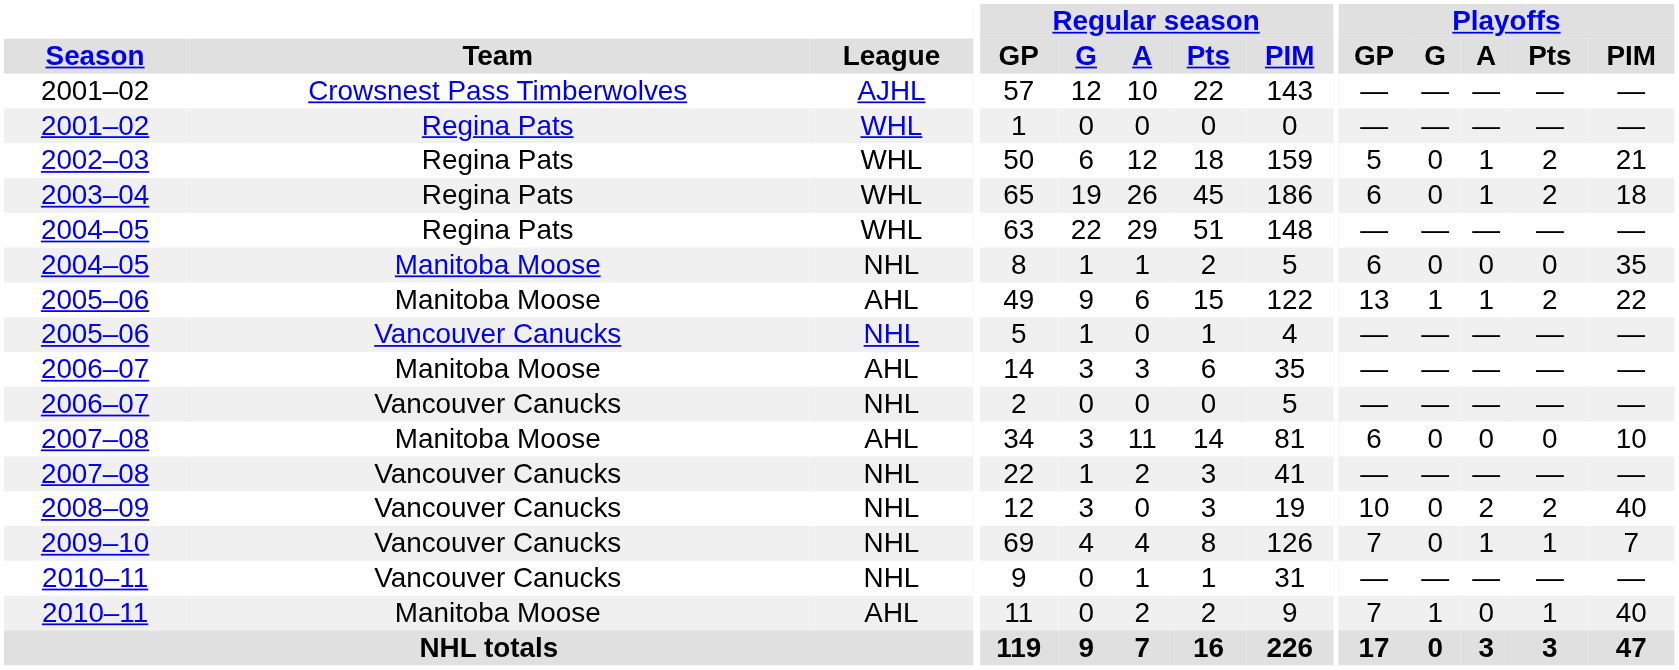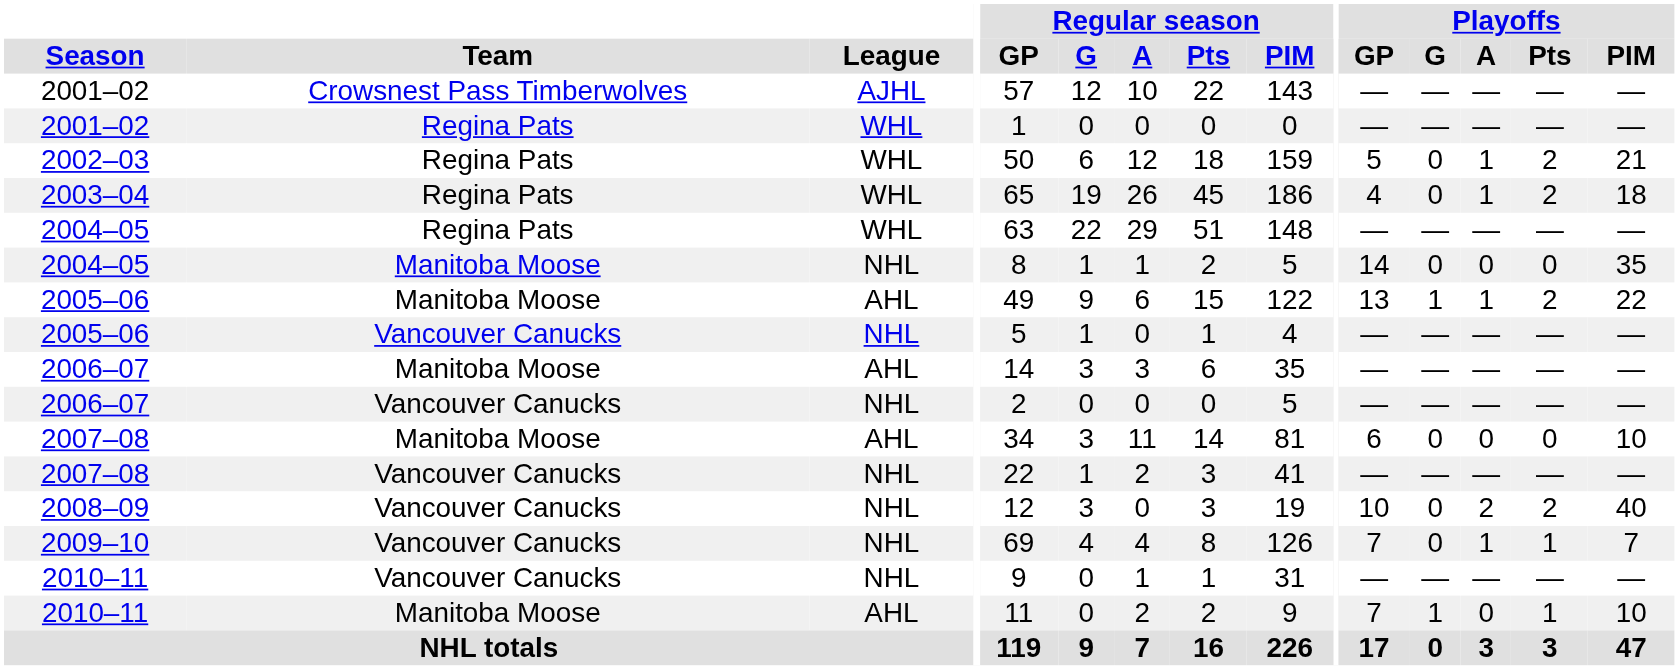2003–04 | Playoffs / GP: 6 -> 4
2004–05 / Manitoba Moose | Playoffs / GP: 6 -> 14
2010–11 / Manitoba Moose | Playoffs / PIM: 40 -> 10
